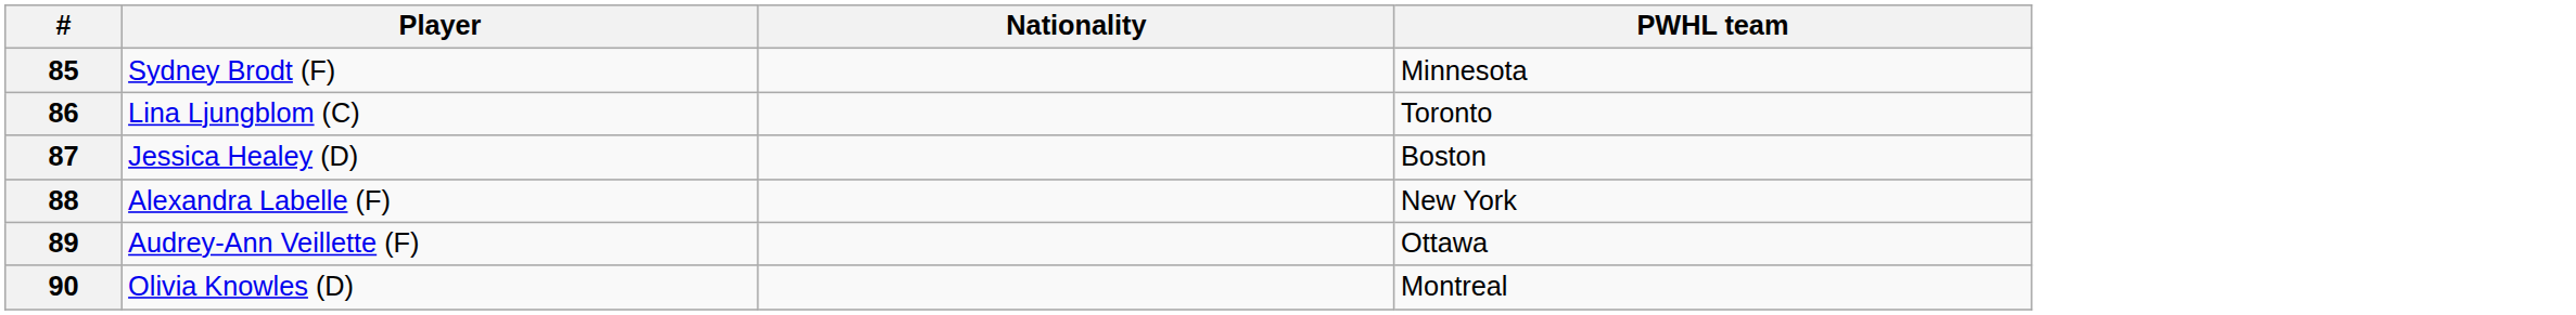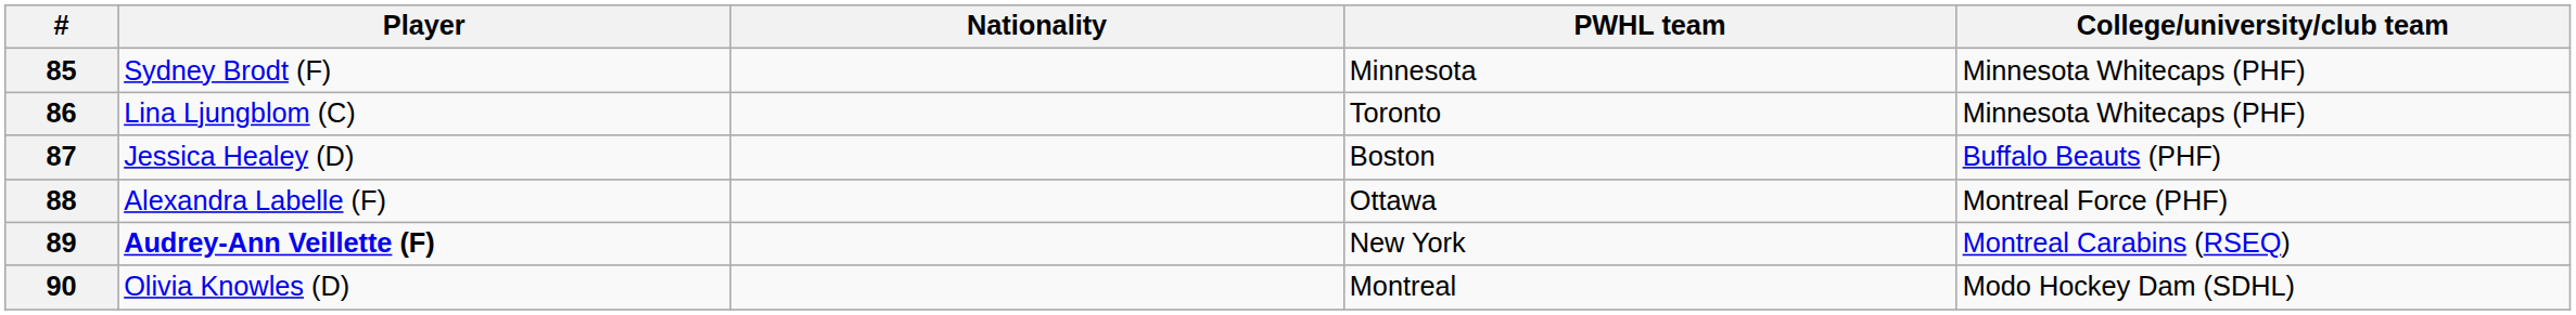+ column: College/university/club team | Minnesota Whitecaps (PHF) | Minnesota Whitecaps (PHF) | Buffalo Beauts (PHF) | Montreal Force (PHF) | Montreal Carabins (RSEQ) | Modo Hockey Dam (SDHL)
88 | PWHL team: New York -> Ottawa
89 | Player: normal -> bold
89 | PWHL team: Ottawa -> New York
